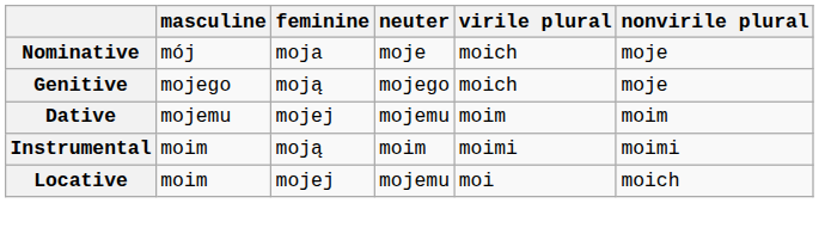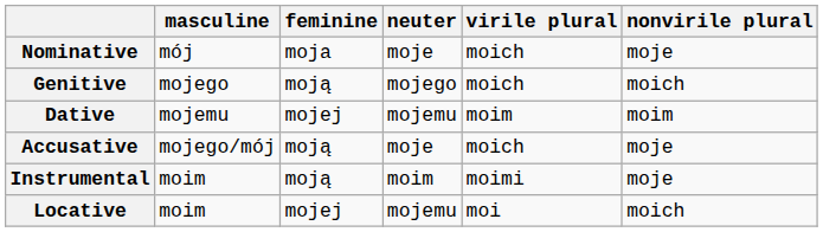Genitive | nonvirile plural: moje -> moich
+ row: Accusative | mojego/mój | moją | moje | moich | moje
Instrumental | nonvirile plural: moimi -> moje
